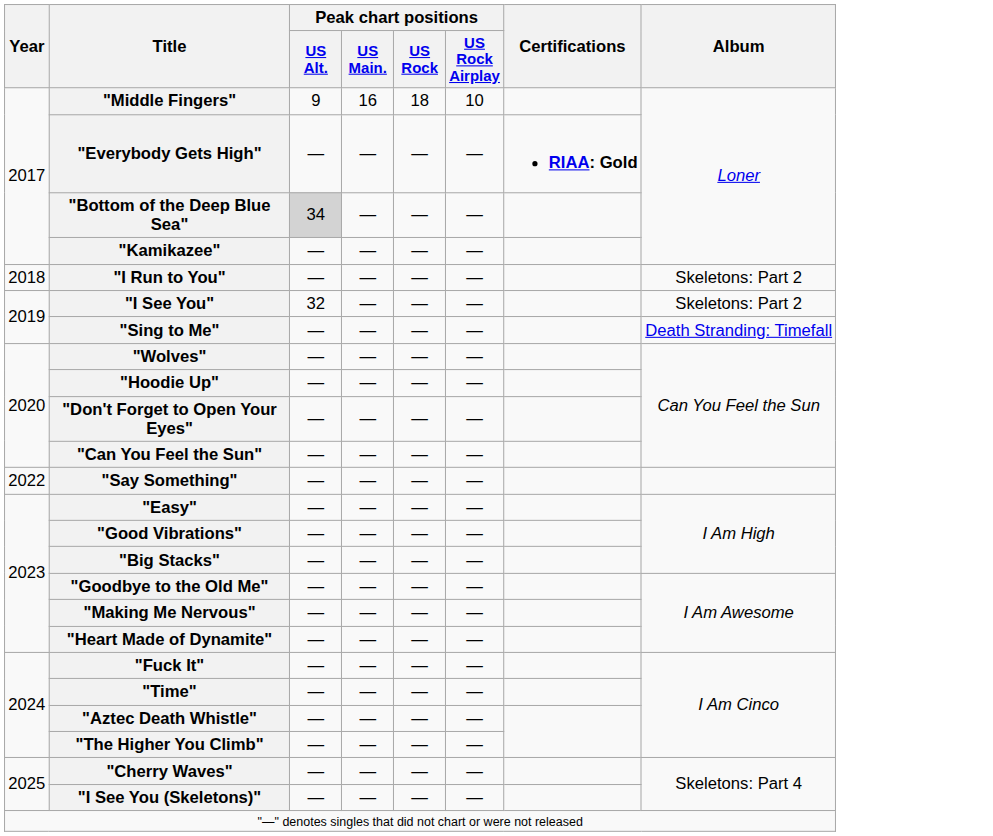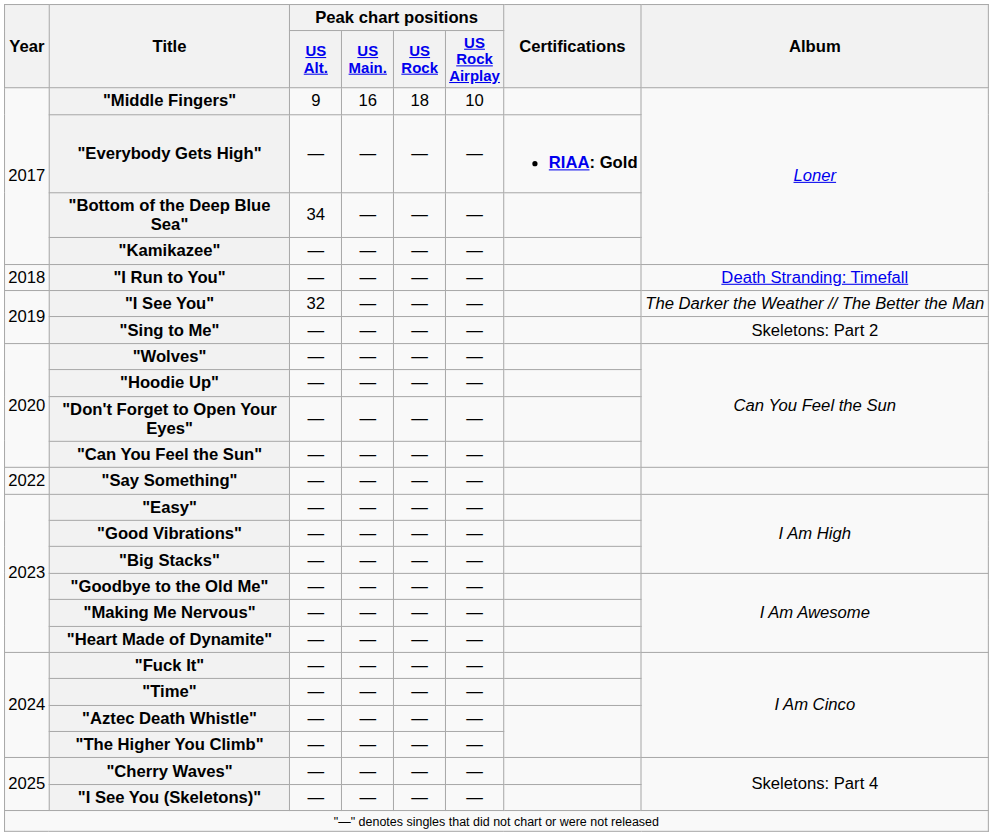"Bottom of the Deep Blue Sea" | Peak chart positions / US Alt.: lightgrey background -> no background
"I Run to You" | Album: Skeletons: Part 2 -> Death Stranding: Timefall
"I See You" | Album: Skeletons: Part 2 -> The Darker the Weather // The Better the Man
"Sing to Me" | Album: Death Stranding: Timefall -> Skeletons: Part 2
